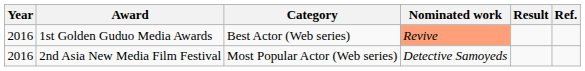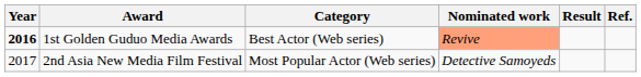1st Golden Guduo Media Awards | Year: normal -> bold
2nd Asia New Media Film Festival | Year: 2016 -> 2017
